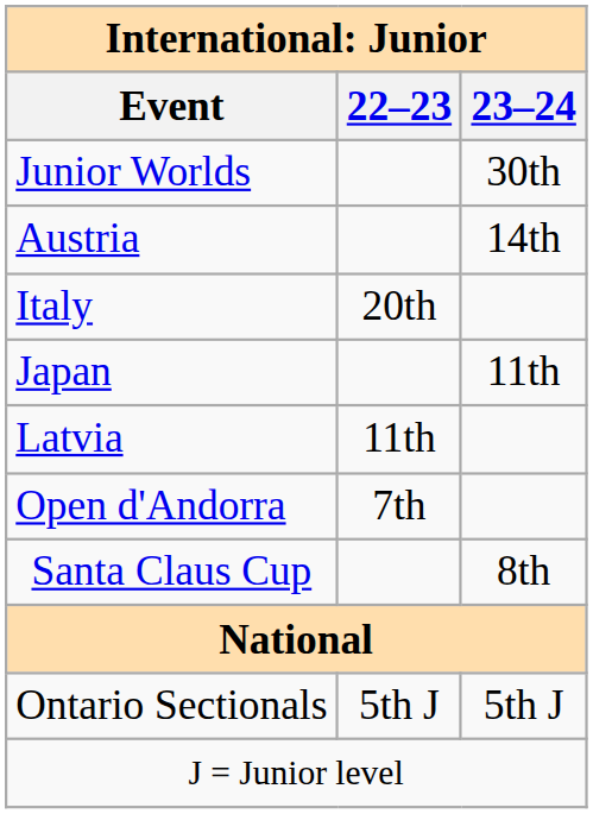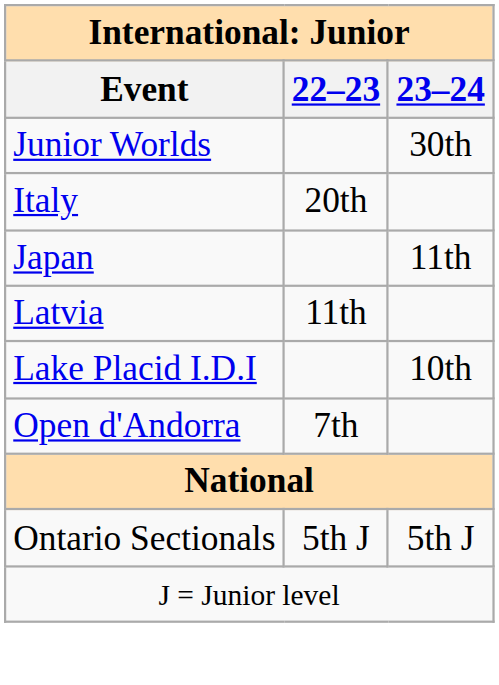- row: Austria | 14th
+ row: Lake Placid I.D.I | 10th
- row: Santa Claus Cup | 8th
